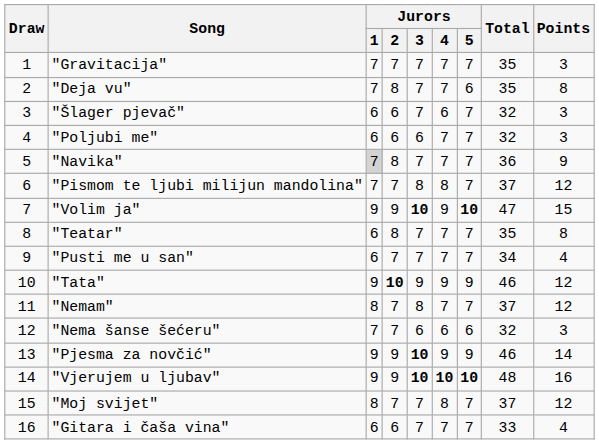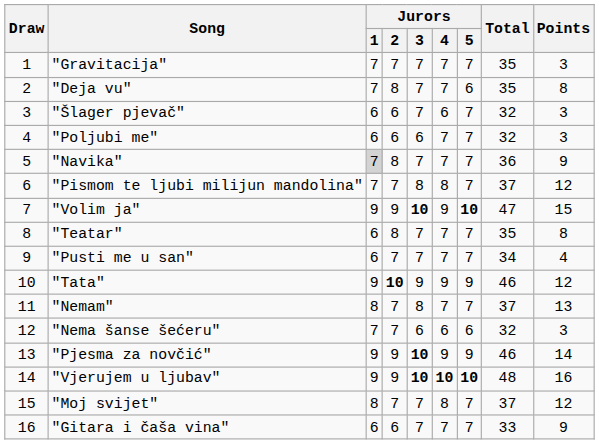"Nemam" | Points: 12 -> 13
"Gitara i čaša vina" | Points: 4 -> 9
